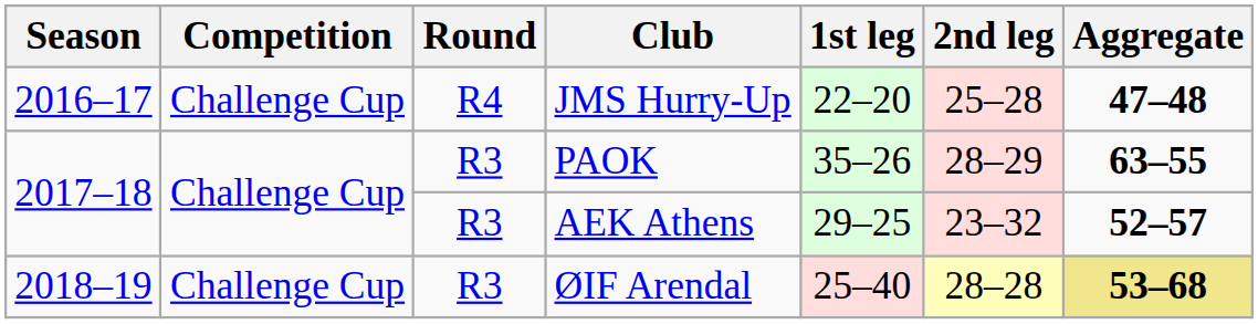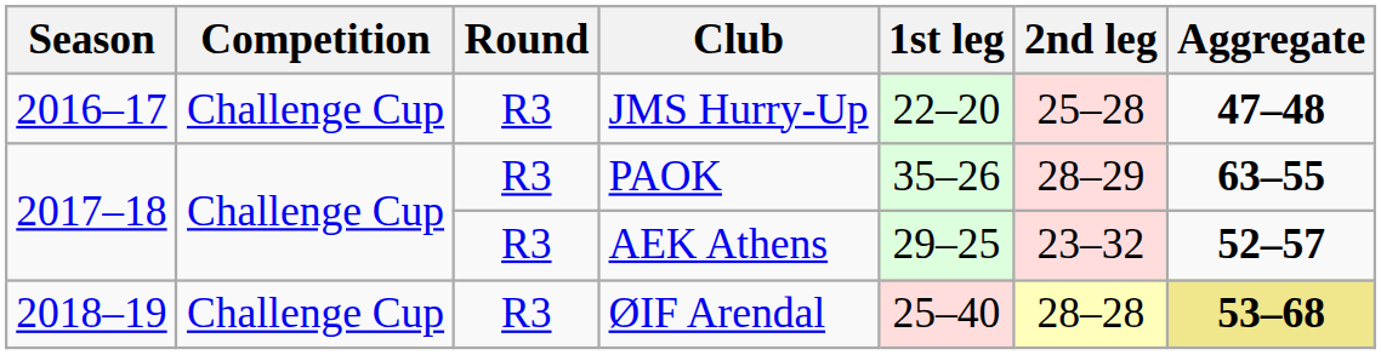JMS Hurry-Up | Round: R4 -> R3
